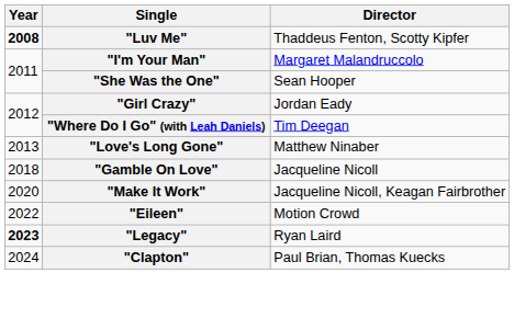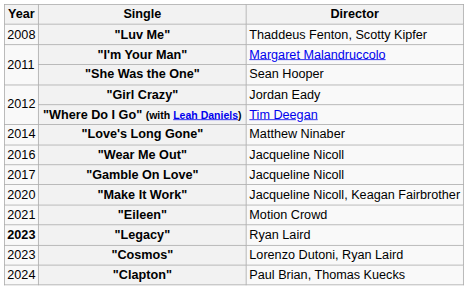"Luv Me" | Year: bold -> normal
"Love's Long Gone" | Year: 2013 -> 2014
+ row: 2016 | "Wear Me Out" | Jacqueline Nicoll
"Gamble On Love" | Year: 2018 -> 2017
"Eileen" | Year: 2022 -> 2021
+ row: 2023 | "Cosmos" | Lorenzo Dutoni, Ryan Laird
